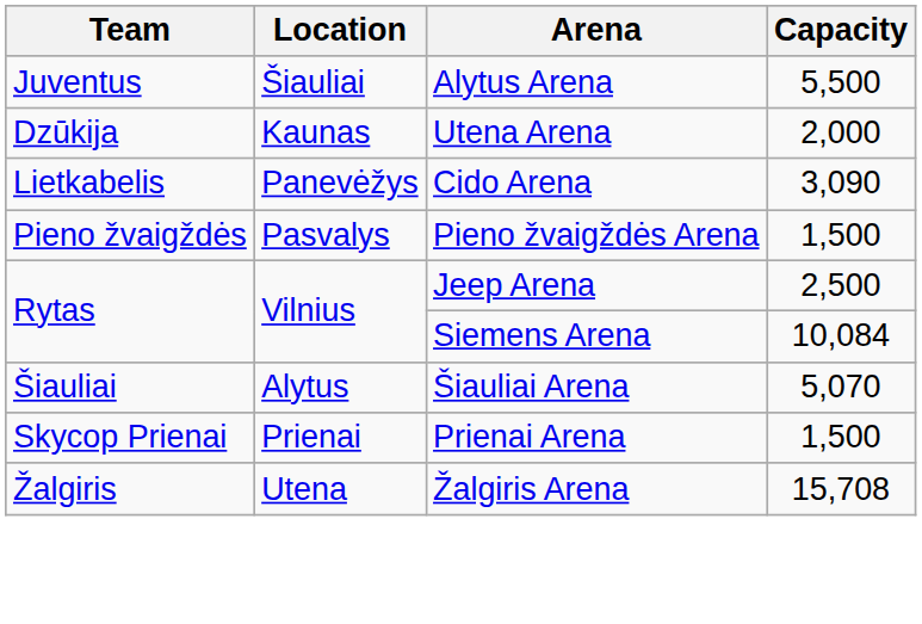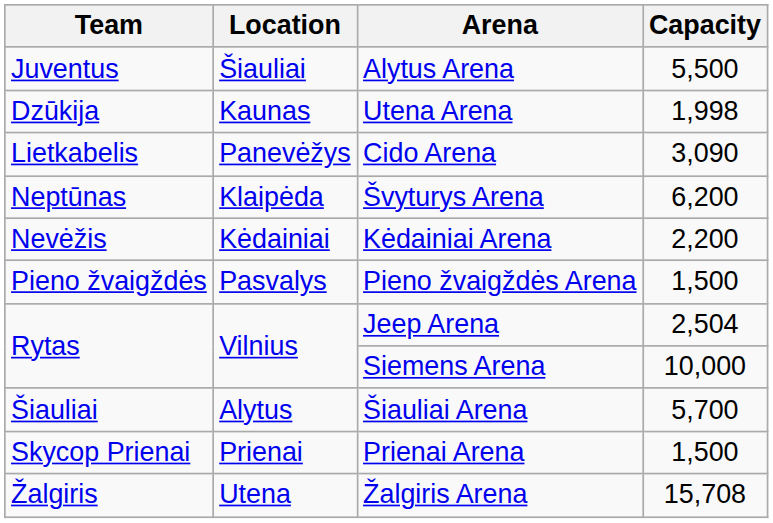Utena Arena | Capacity: 2,000 -> 1,998
+ row: Neptūnas | Klaipėda | Švyturys Arena | 6,200
+ row: Nevėžis | Kėdainiai | Kėdainiai Arena | 2,200
Jeep Arena | Capacity: 2,500 -> 2,504
Siemens Arena | Capacity: 10,084 -> 10,000
Šiauliai Arena | Capacity: 5,070 -> 5,700
